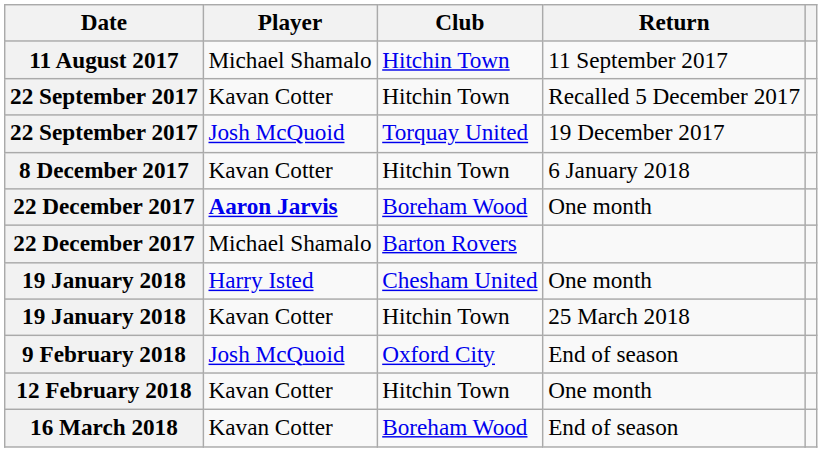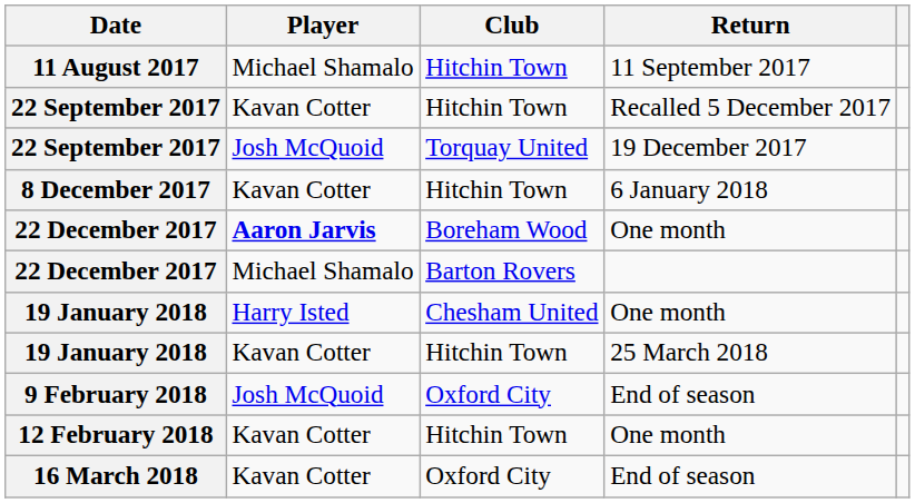16 March 2018 | Club: Boreham Wood -> Oxford City
